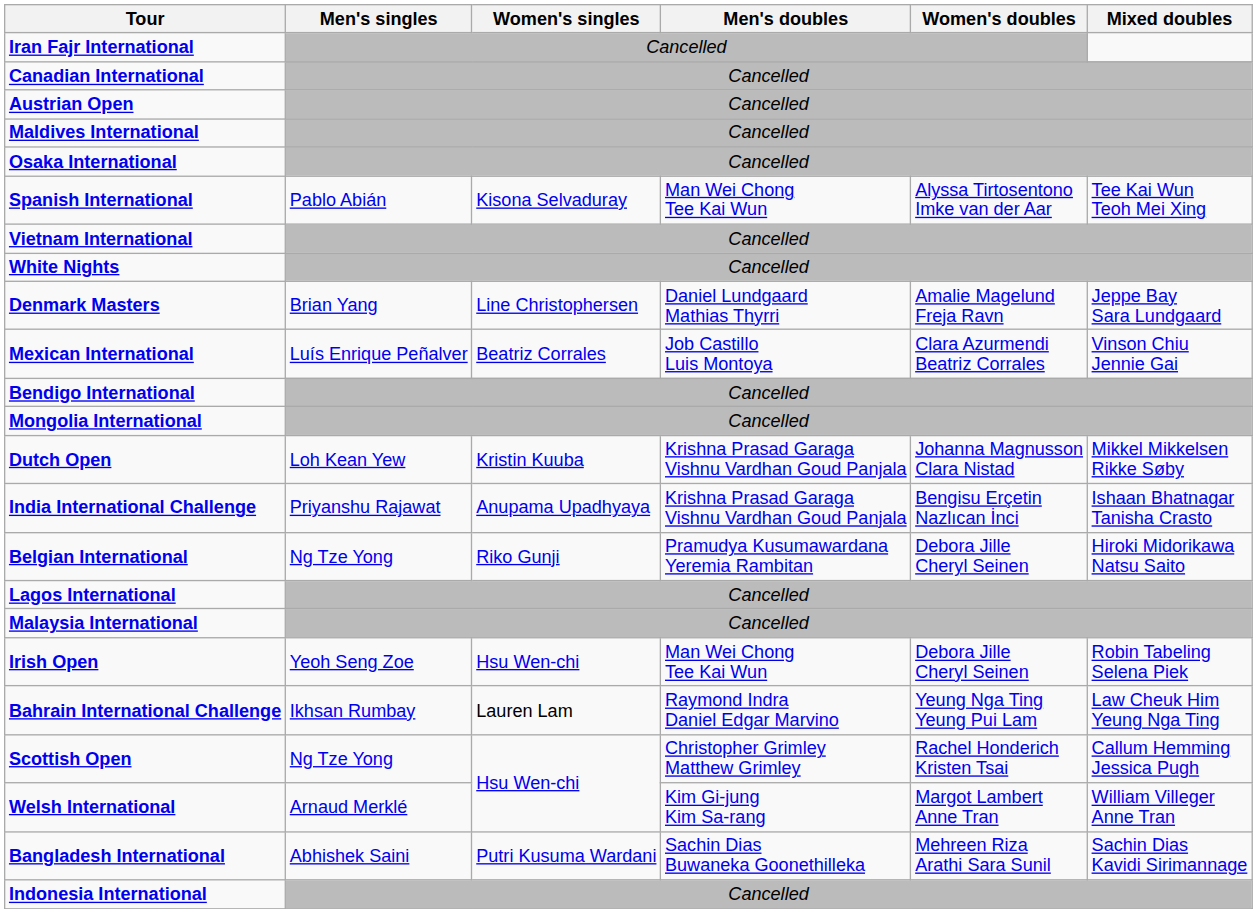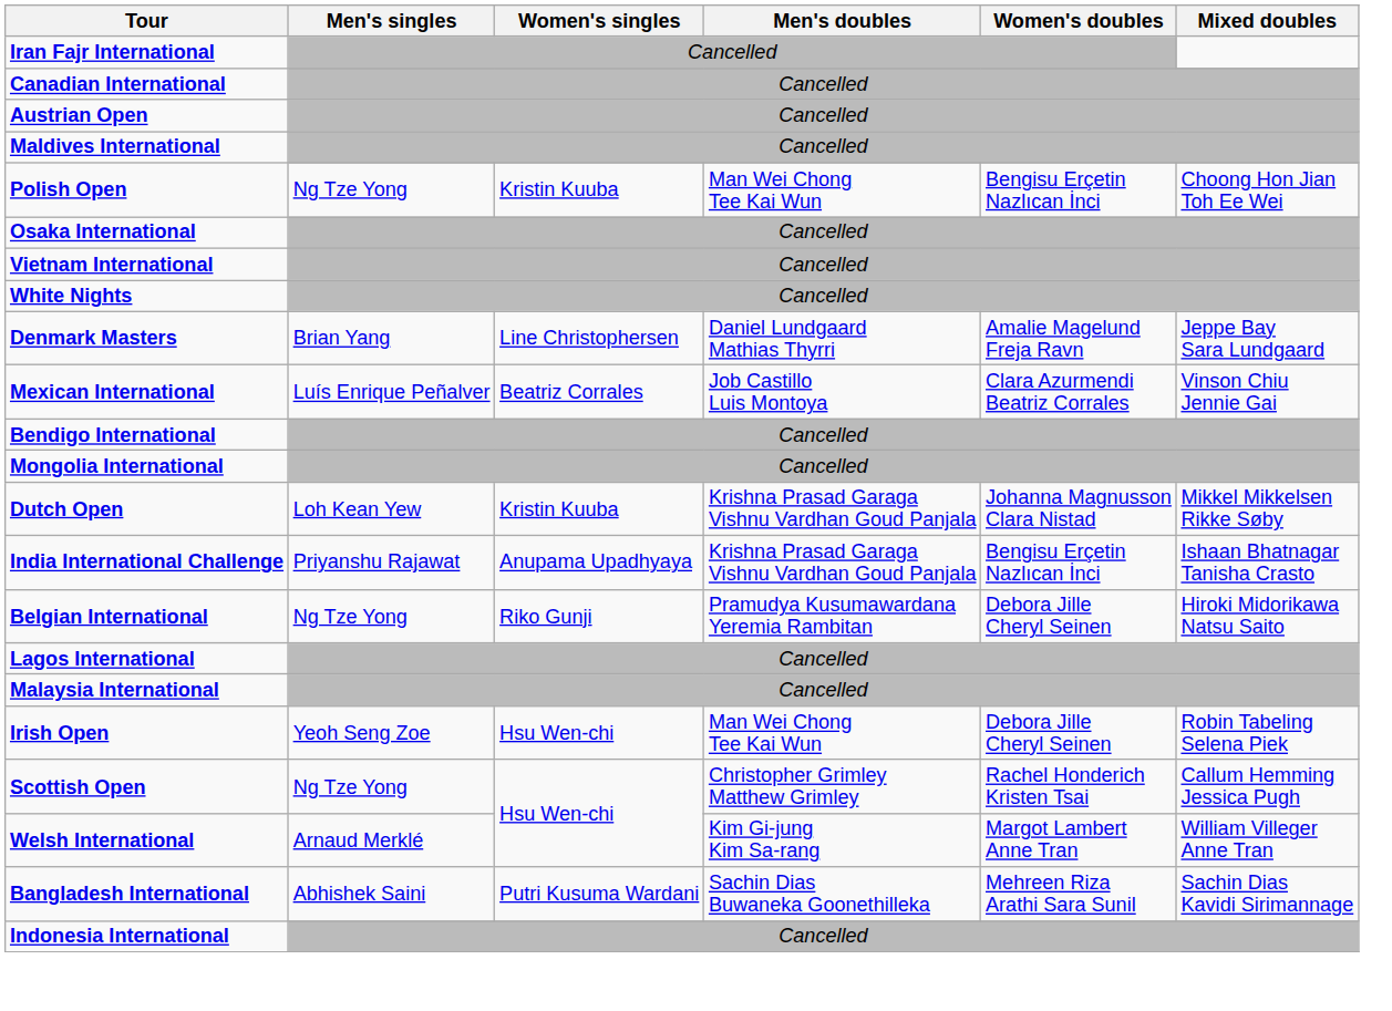+ row: Polish Open | Ng Tze Yong | Kristin Kuuba | Man Wei Chong Tee Kai Wun | Bengisu Erçetin Nazlıcan İnci | Choong Hon Jian Toh Ee Wei
- row: Spanish International | Pablo Abián | Kisona Selvaduray | Man Wei Chong Tee Kai Wun | Alyssa Tirtosentono Imke van der Aar | Tee Kai Wun Teoh Mei Xing
- row: Bahrain International Challenge | Ikhsan Rumbay | Lauren Lam | Raymond Indra Daniel Edgar Marvino | Yeung Nga Ting Yeung Pui Lam | Law Cheuk Him Yeung Nga Ting
